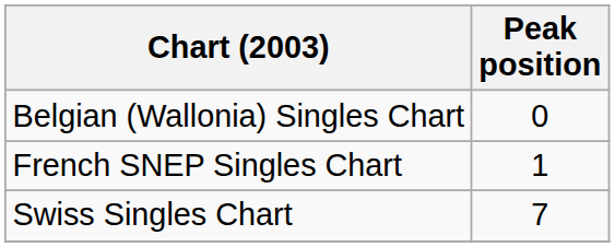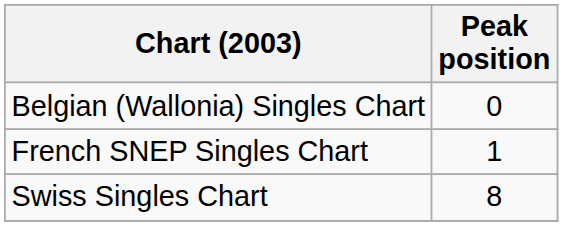Swiss Singles Chart | Peak position: 7 -> 8
